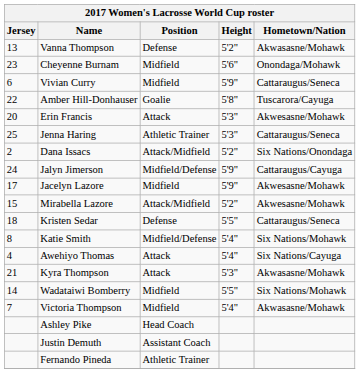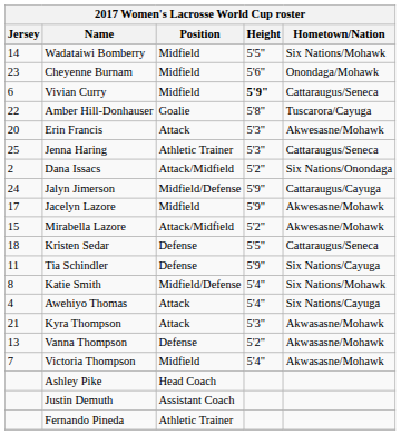rows swapped: Wadataiwi Bomberry <-> Vanna Thompson
Vivian Curry | Height: normal -> bold
+ row: 11 | Tia Schindler | Defense | 5'9" | Six Nations/Cayuga
